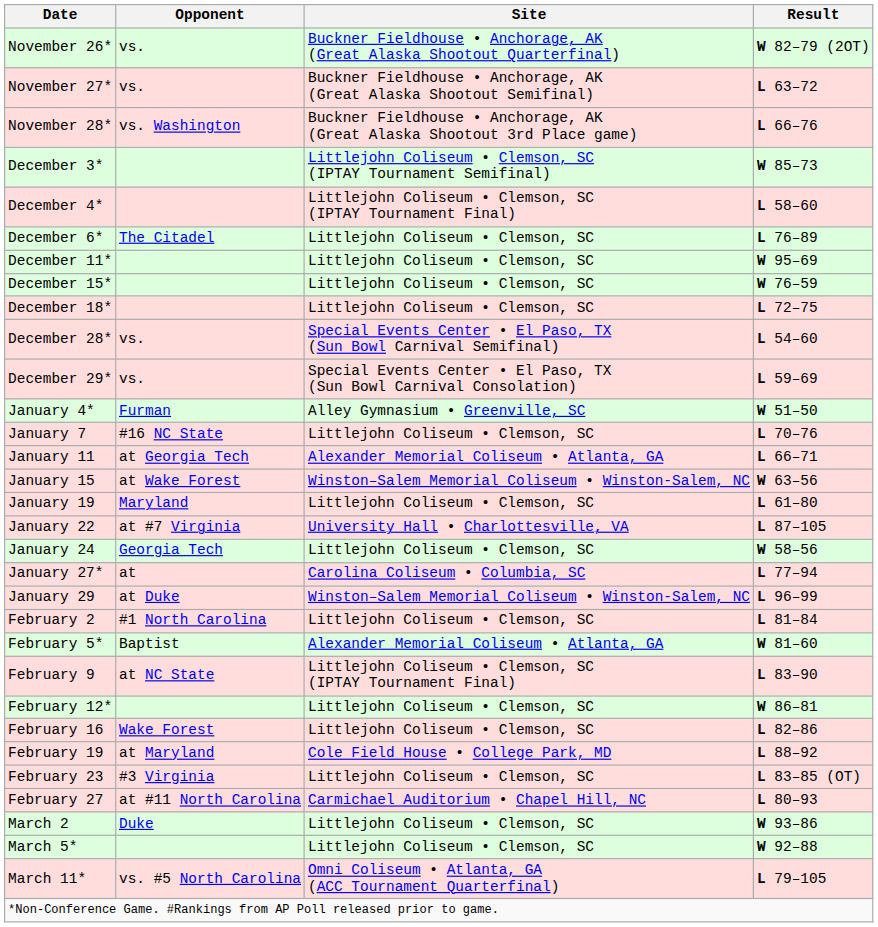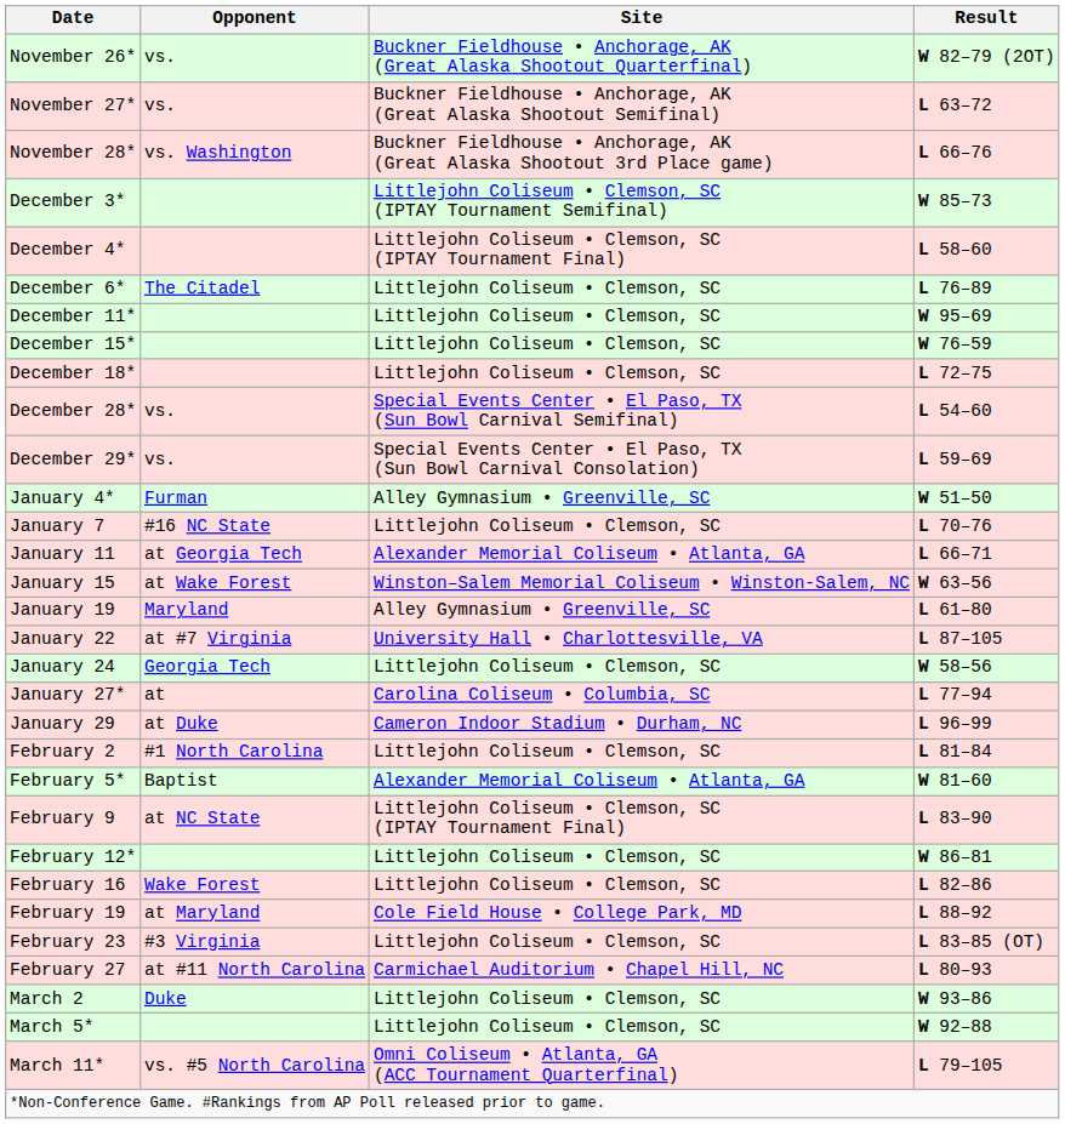January 19 | Site: Littlejohn Coliseum • Clemson, SC -> Alley Gymnasium • Greenville, SC
January 29 | Site: Winston–Salem Memorial Coliseum • Winston-Salem, NC -> Cameron Indoor Stadium • Durham, NC
